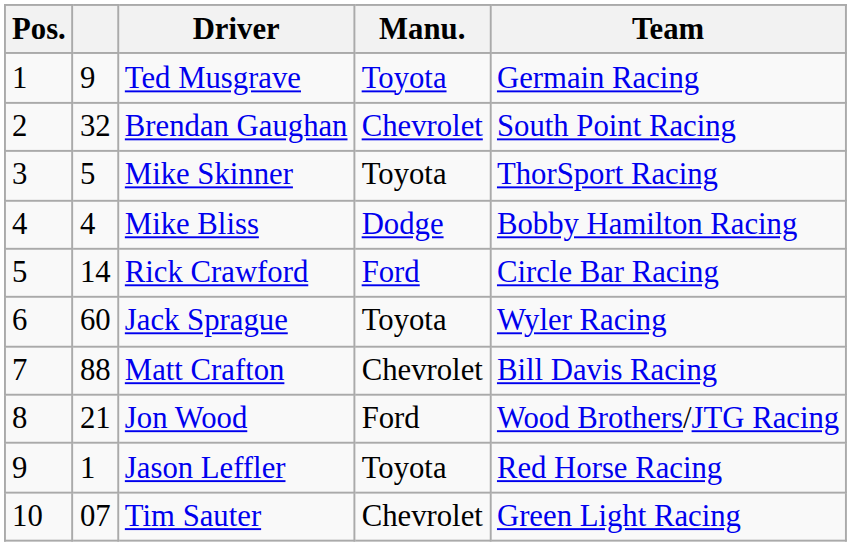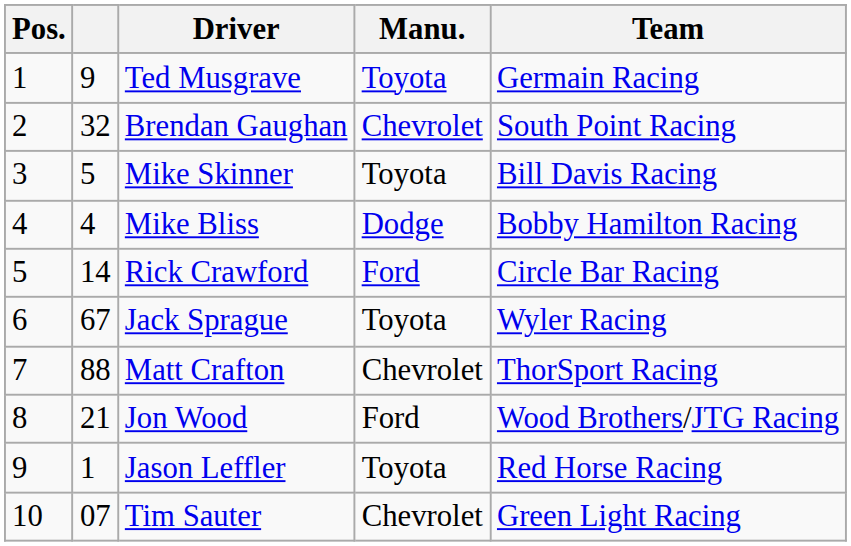Mike Skinner | Team: ThorSport Racing -> Bill Davis Racing
Jack Sprague | column 2: 60 -> 67
Matt Crafton | Team: Bill Davis Racing -> ThorSport Racing
